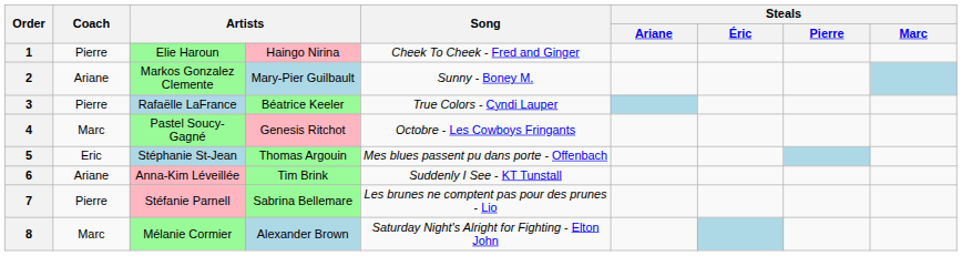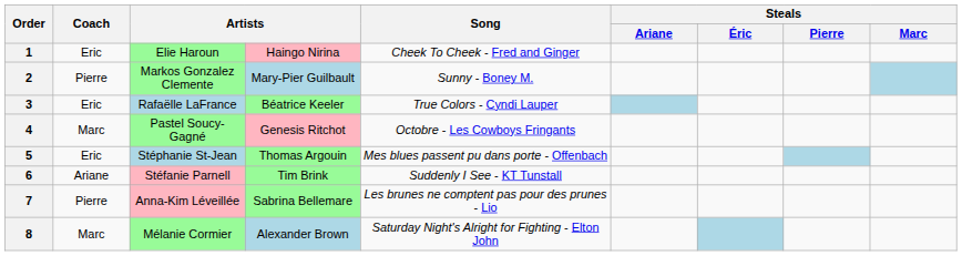1 | Coach: Pierre -> Eric
2 | Coach: Ariane -> Pierre
3 | Coach: Pierre -> Eric
6 | column 3: Anna-Kim Léveillée -> Stéfanie Parnell
7 | column 3: Stéfanie Parnell -> Anna-Kim Léveillée
